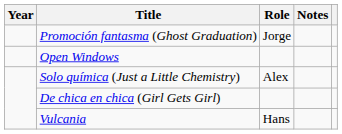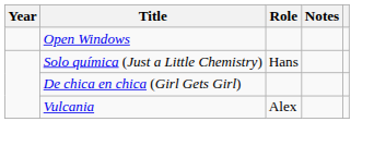- row: Promoción fantasma (Ghost Graduation) | Jorge
Solo química (Just a Little Chemistry) | Role: Alex -> Hans
Vulcania | Role: Hans -> Alex
